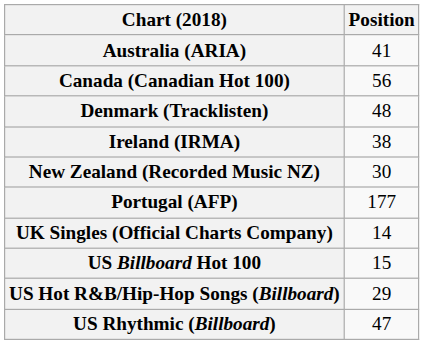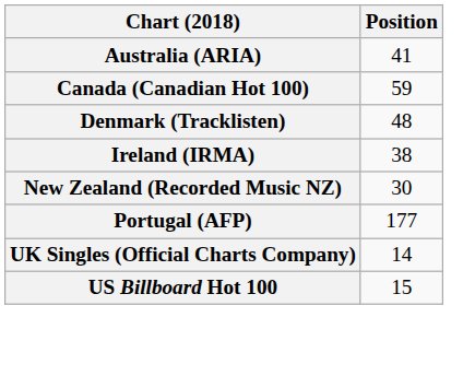Canada (Canadian Hot 100) | Position: 56 -> 59
- row: US Hot R&B/Hip-Hop Songs (Billboard) | 29
- row: US Rhythmic (Billboard) | 47
